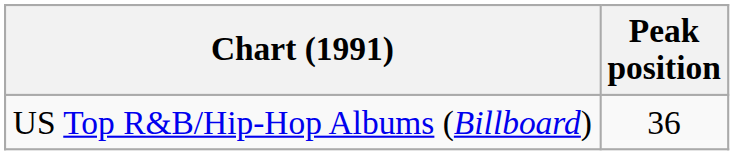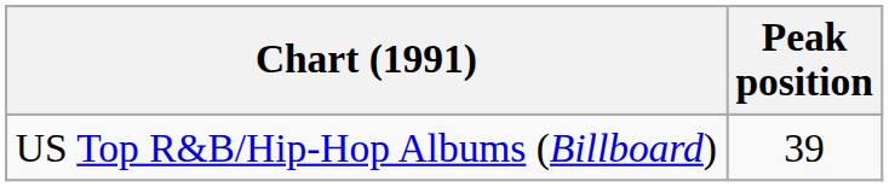US Top R&B/Hip-Hop Albums (Billboard) | Peak position: 36 -> 39
